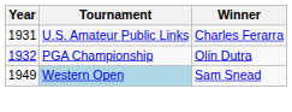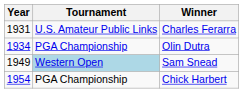Olin Dutra | Year: 1932 -> 1934
+ row: 1954 | PGA Championship | Chick Harbert
